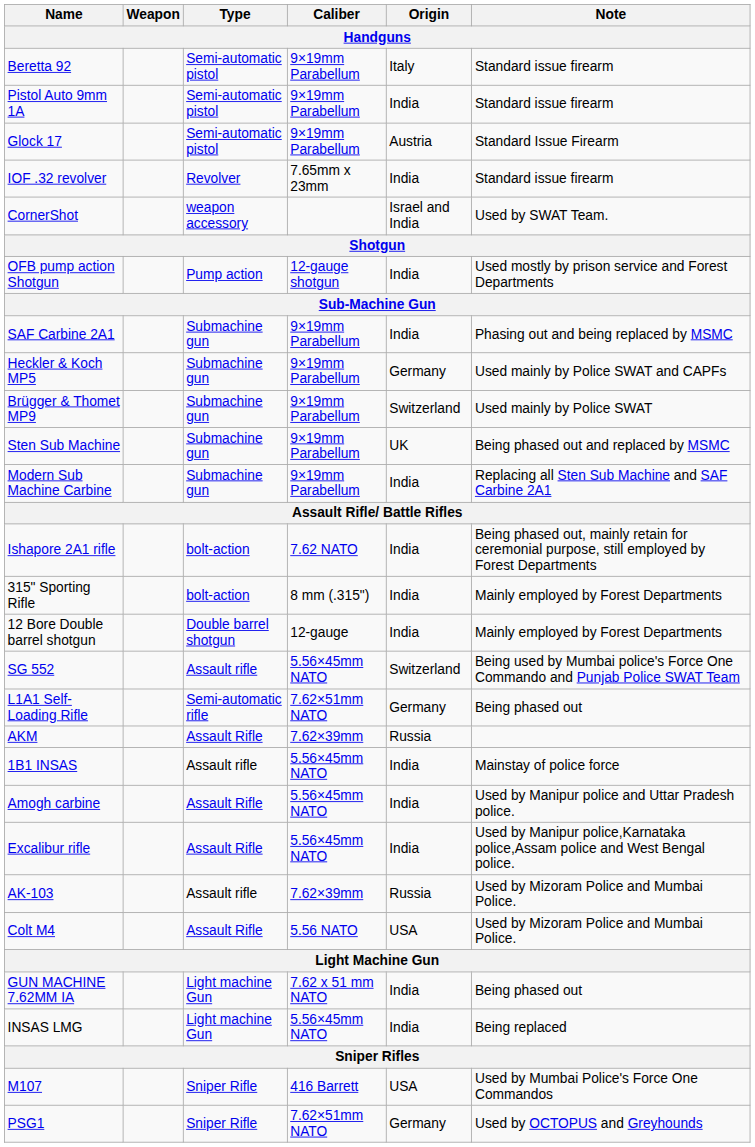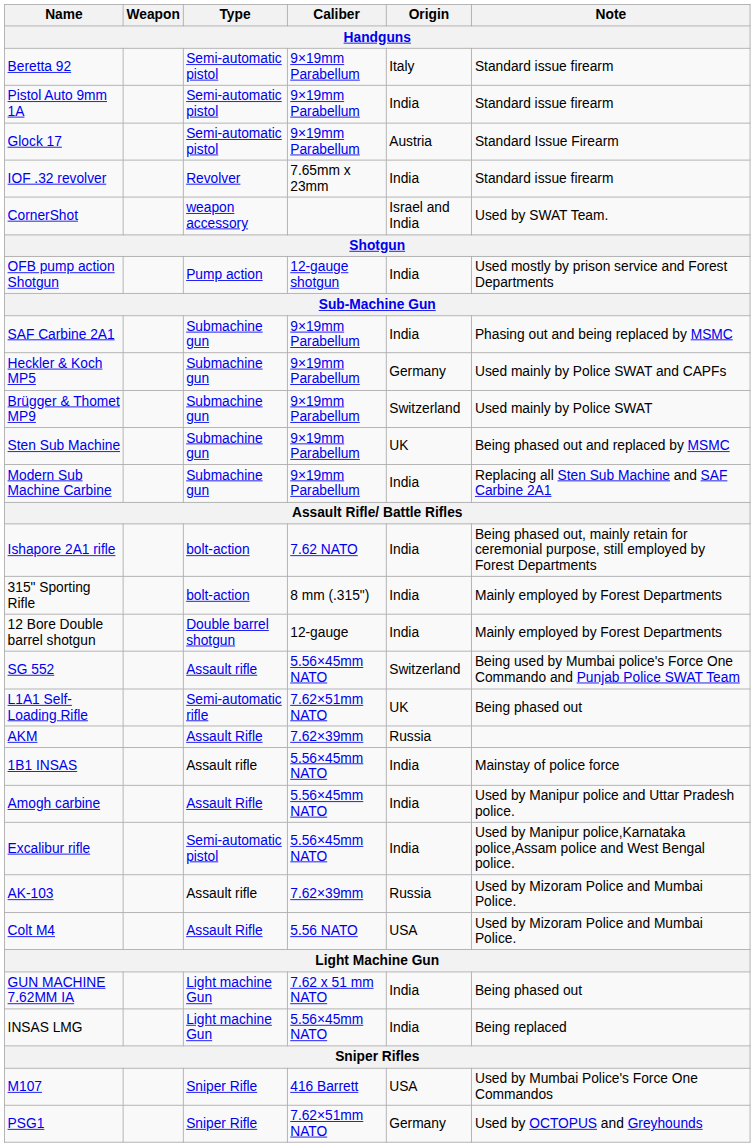L1A1 Self-Loading Rifle | Origin: Germany -> UK
Excalibur rifle | Type: Assault Rifle -> Semi-automatic pistol
